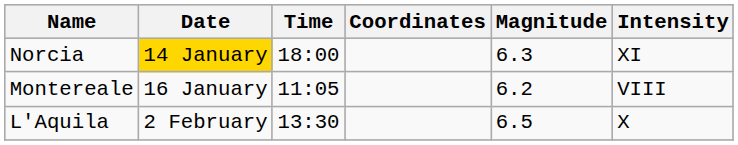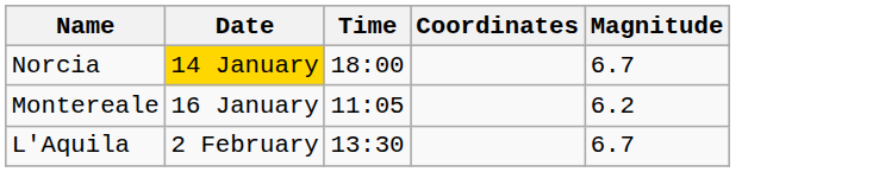- column: Intensity | XI | VIII | X
Norcia | Magnitude: 6.3 -> 6.7
L'Aquila | Magnitude: 6.5 -> 6.7
